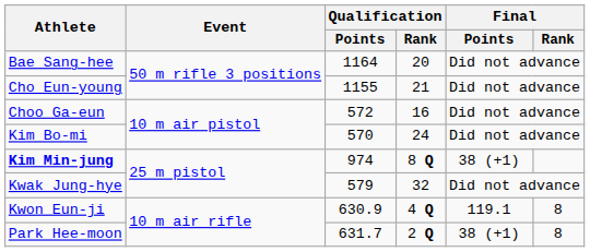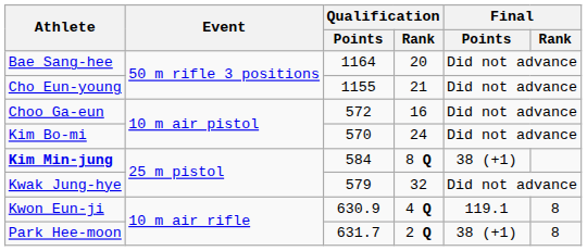Kim Min-jung | Qualification / Points: 974 -> 584
